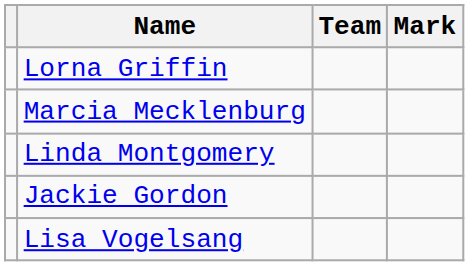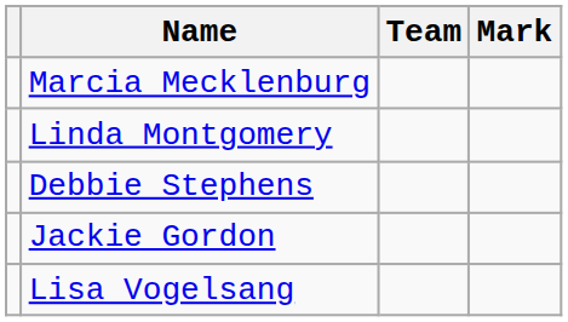- row: Lorna Griffin
+ row: Debbie Stephens
